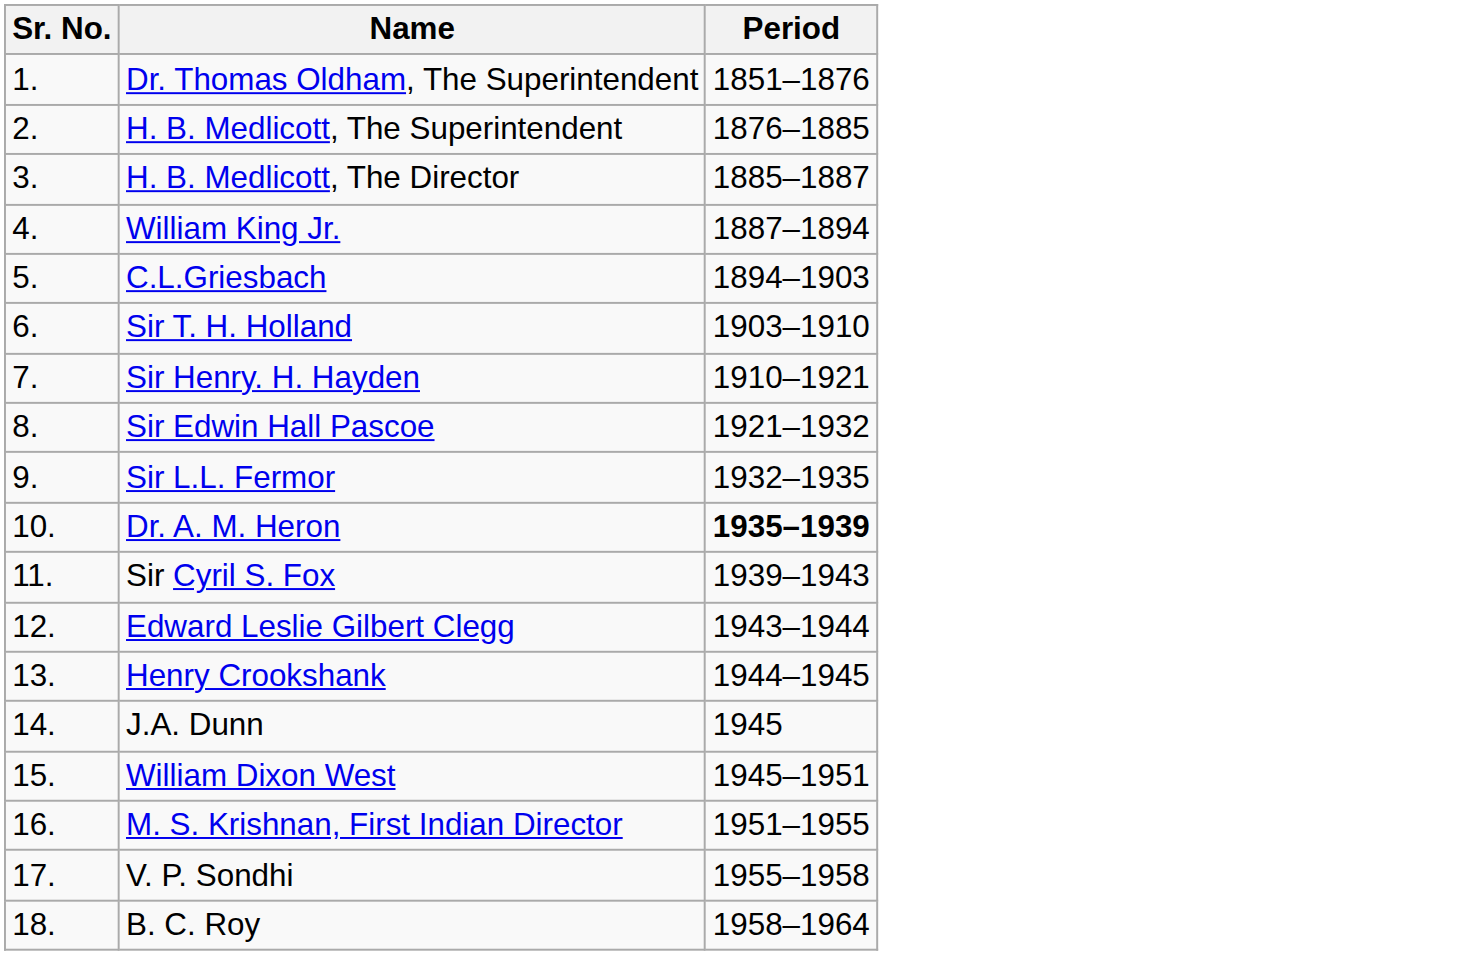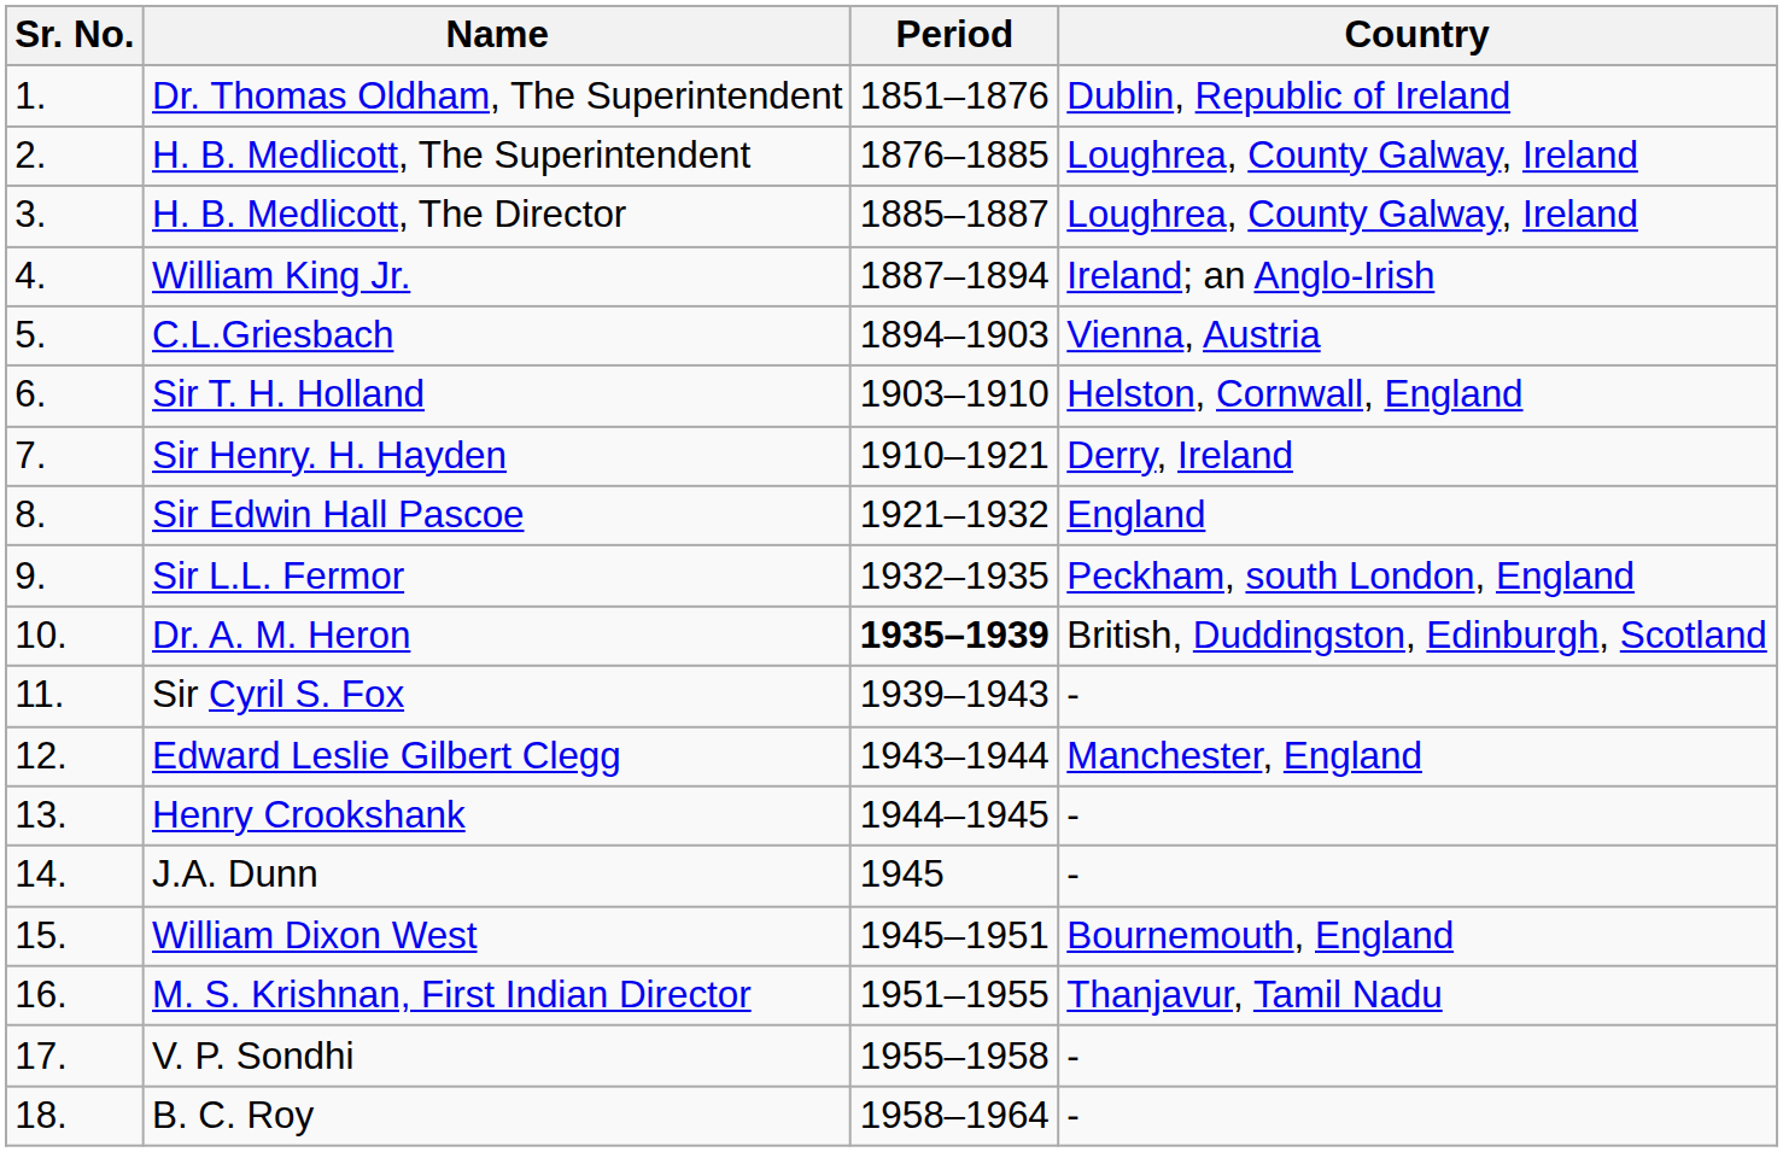+ column: Country | Dublin, Republic of Ireland | Loughrea, County Galway, Ireland | Loughrea, County Galway, Ireland | Ireland; an Anglo-Irish | Vienna, Austria | Helston, Cornwall, England | Derry, Ireland | England | Peckham, south London, England | British, Duddingston, Edinburgh, Scotland | - | Manchester, England | - | - | Bournemouth, England | Thanjavur, Tamil Nadu | - | -
